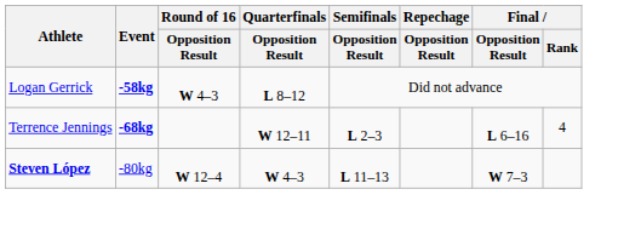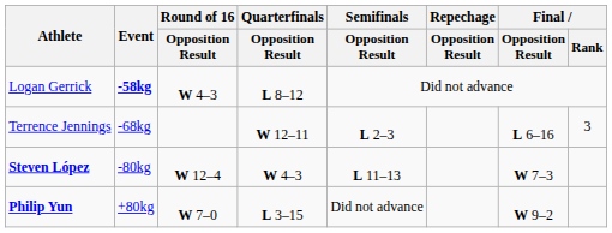Terrence Jennings | Event: bold -> normal
Terrence Jennings | Final / Rank: 4 -> 3
+ row: Philip Yun | +80kg | W 7–0 | L 3–15 | Did not advance | W 9–2
